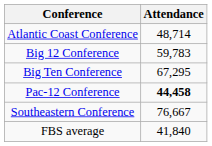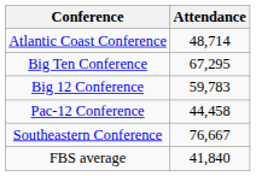rows swapped: Big Ten Conference <-> Big 12 Conference
Pac-12 Conference | Attendance: bold -> normal
